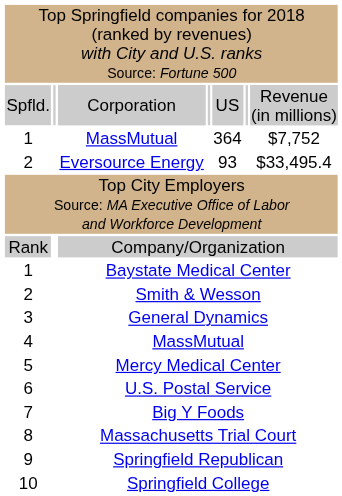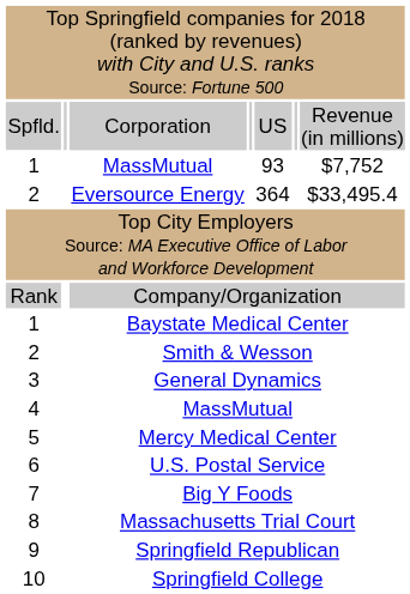1 / MassMutual | column 5: 364 -> 93
Eversource Energy | column 5: 93 -> 364
